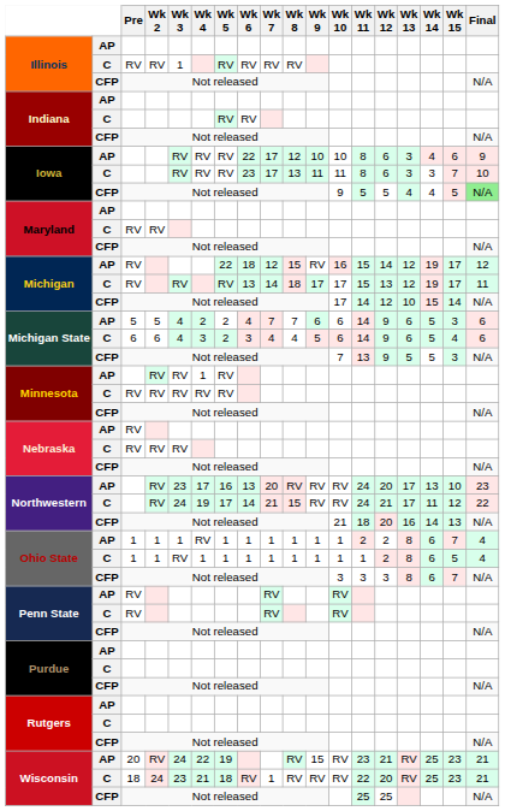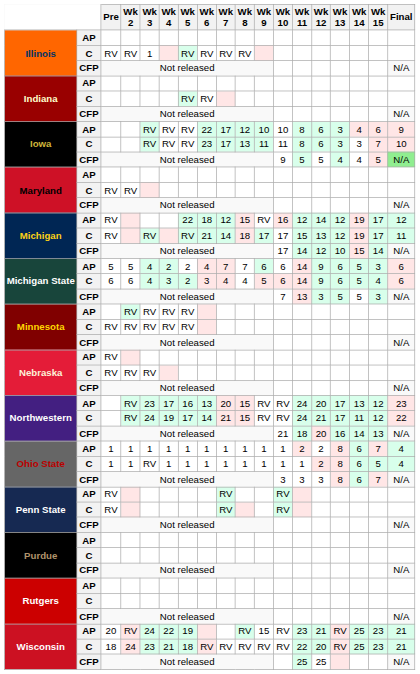Michigan / AP | Wk 11: 15 -> 12
Michigan / C | Wk 6: 13 -> 21
Michigan State / CFP | Wk 12: 9 -> 3
Minnesota / AP | Wk 4: 1 -> RV
Northwestern / AP | Wk 8: RV -> 15
Northwestern / AP | Wk 15: 10 -> 12
Ohio State / AP | Wk 4: RV -> 1
Wisconsin / C | Wk 7: 1 -> RV
